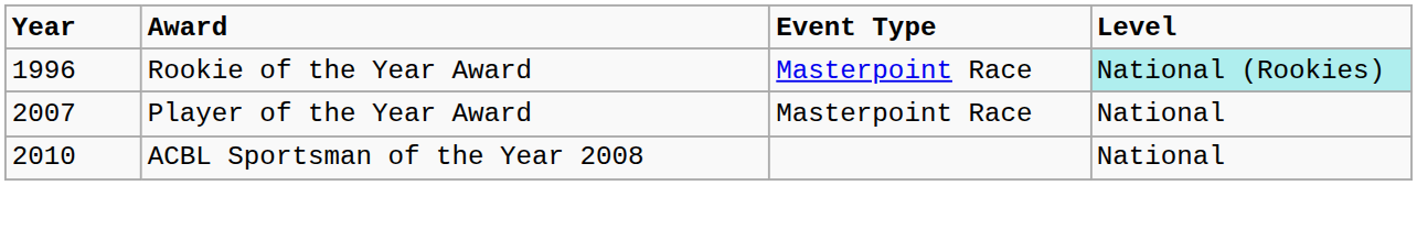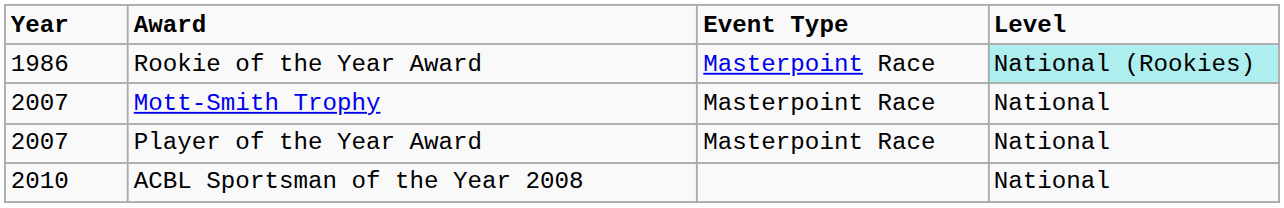Rookie of the Year Award | Year: 1996 -> 1986
+ row: 2007 | Mott-Smith Trophy | Masterpoint Race | National
